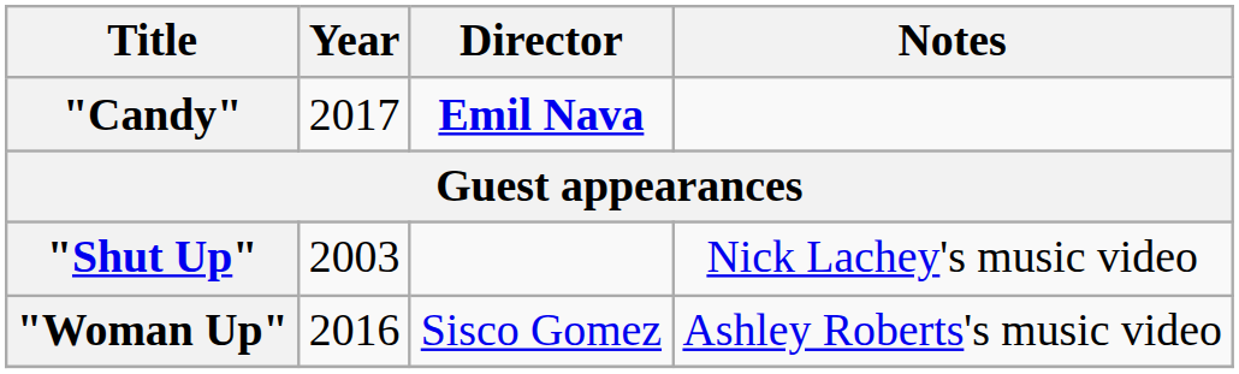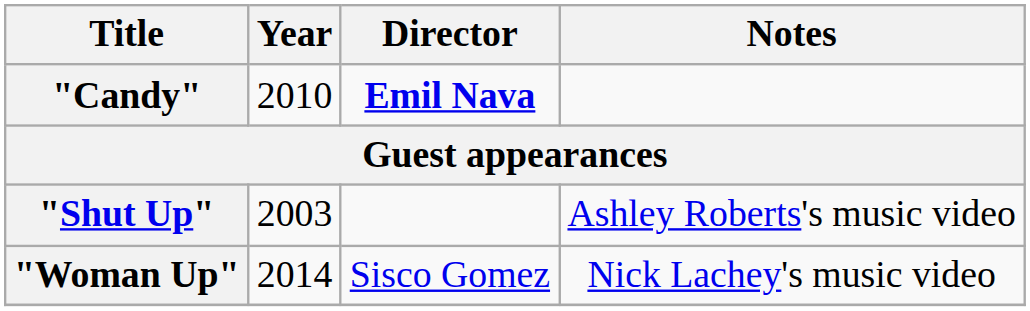"Candy" | Year: 2017 -> 2010
"Shut Up" | Notes: Nick Lachey's music video -> Ashley Roberts's music video
"Woman Up" | Year: 2016 -> 2014
"Woman Up" | Notes: Ashley Roberts's music video -> Nick Lachey's music video
